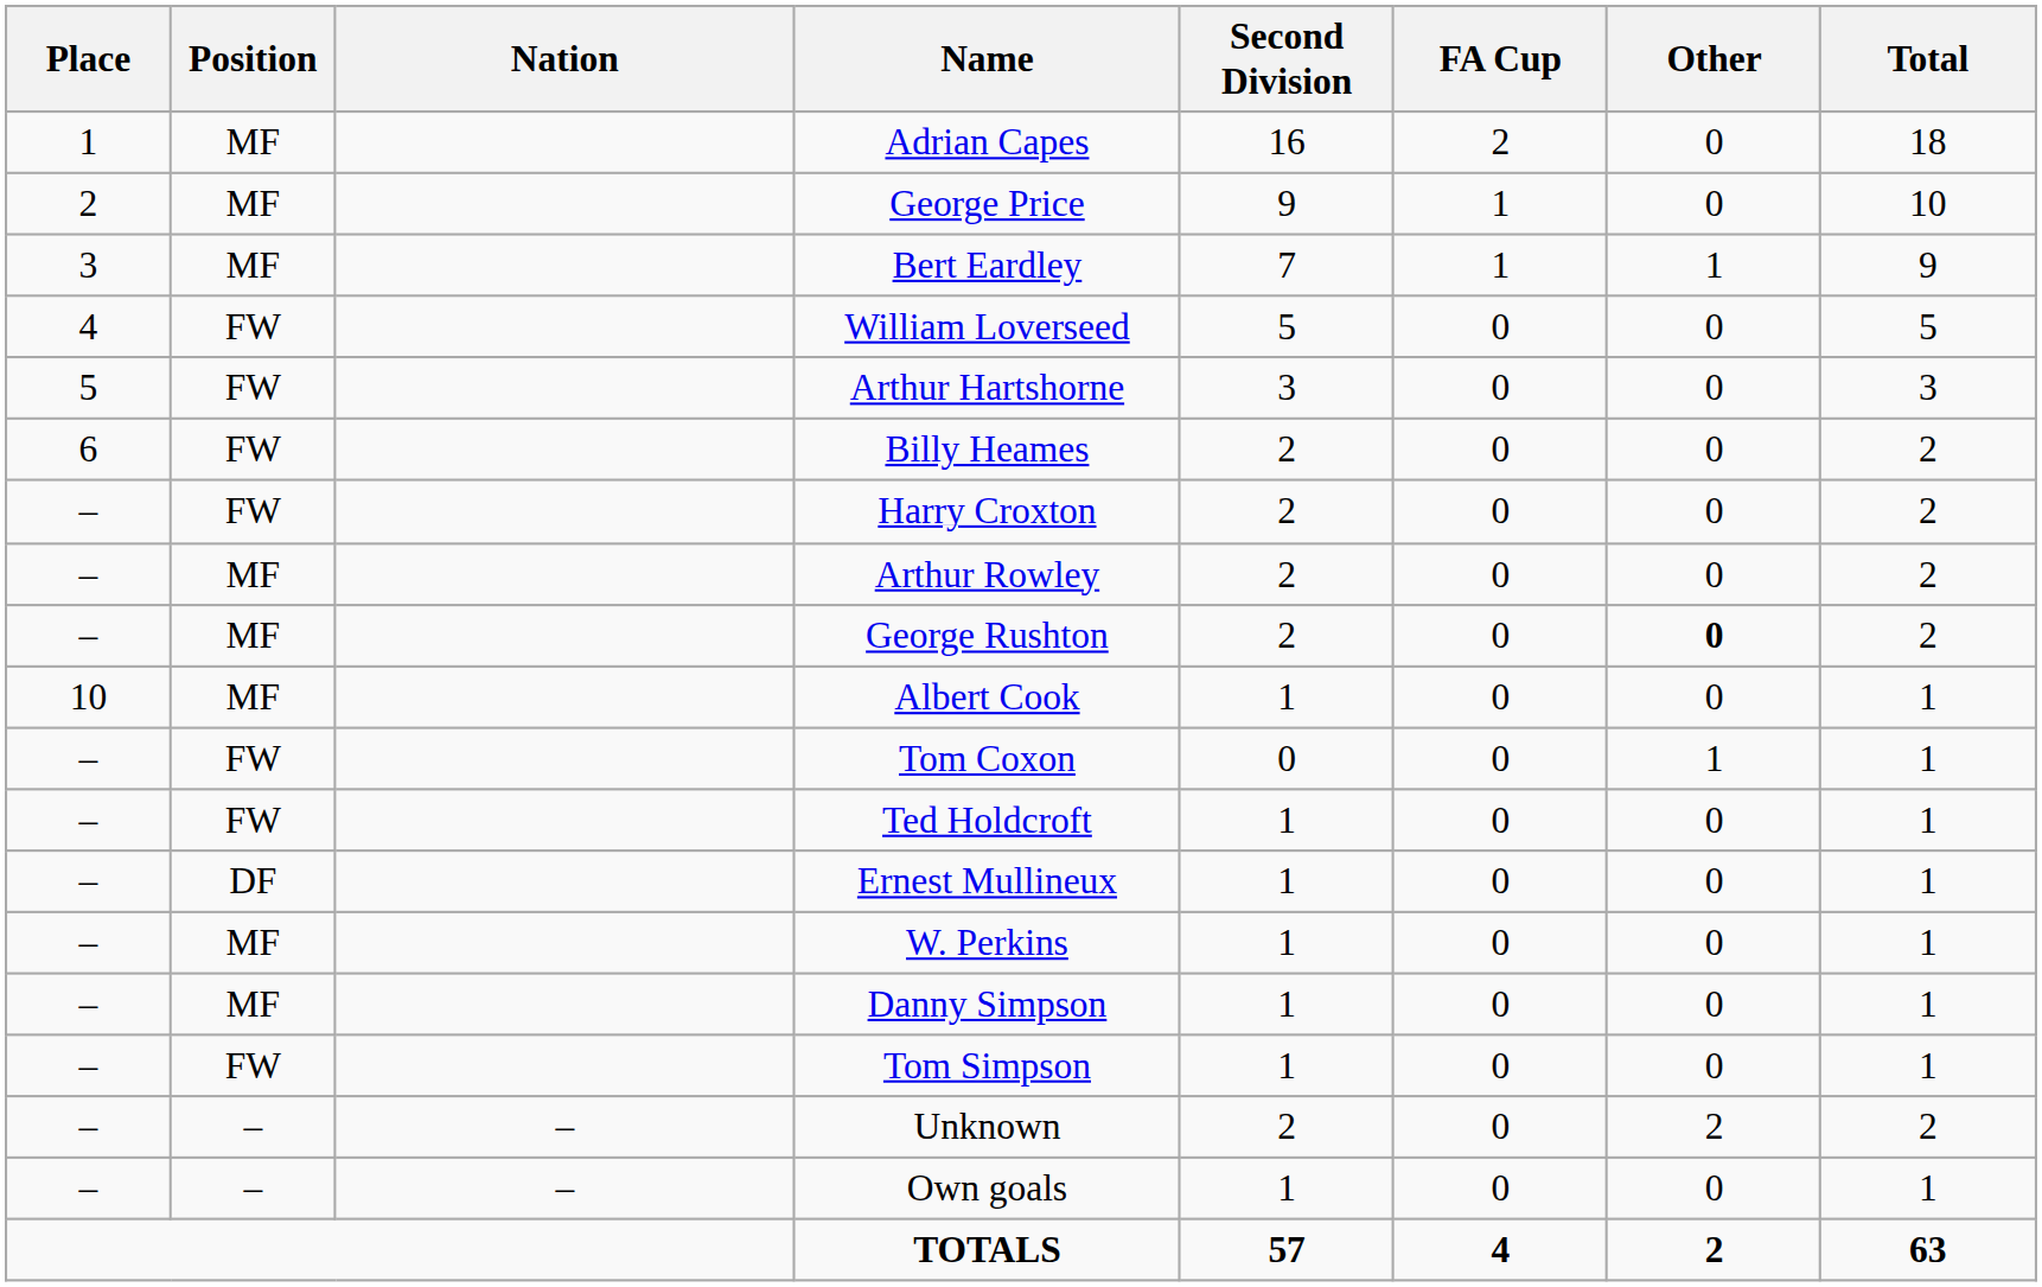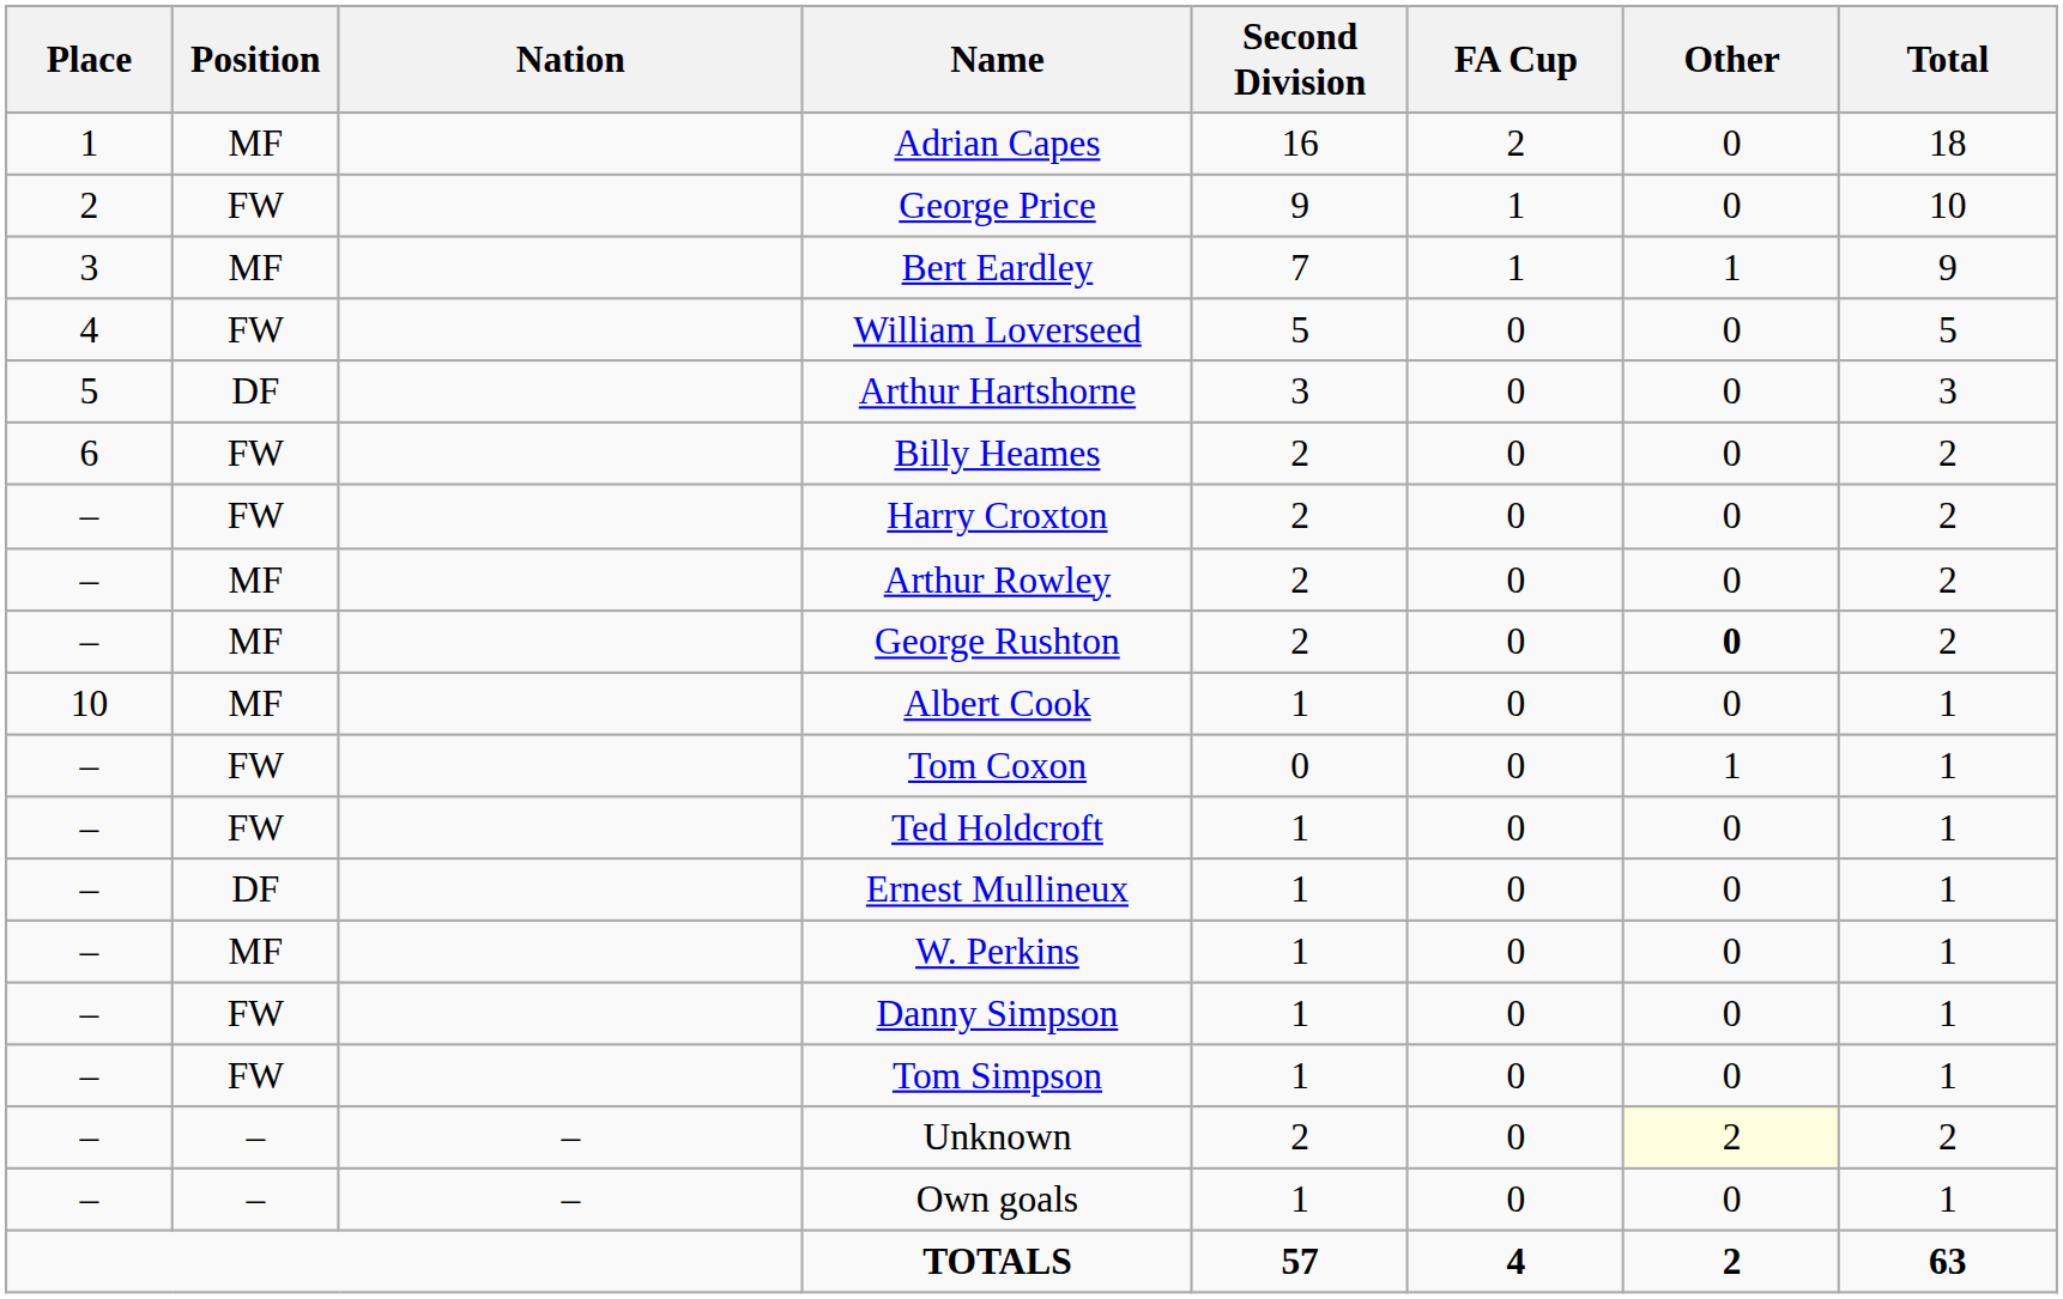George Price | Position: MF -> FW
Arthur Hartshorne | Position: FW -> DF
Danny Simpson | Position: MF -> FW
Unknown | Other: no background -> lightyellow background
